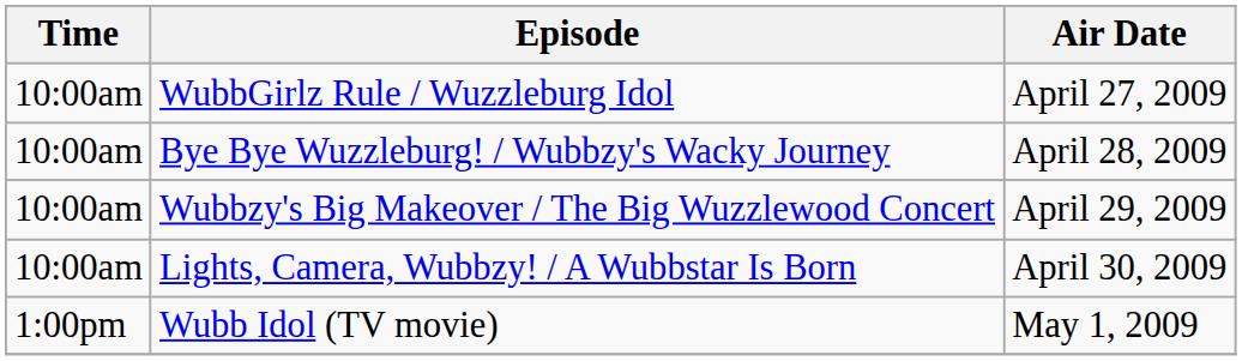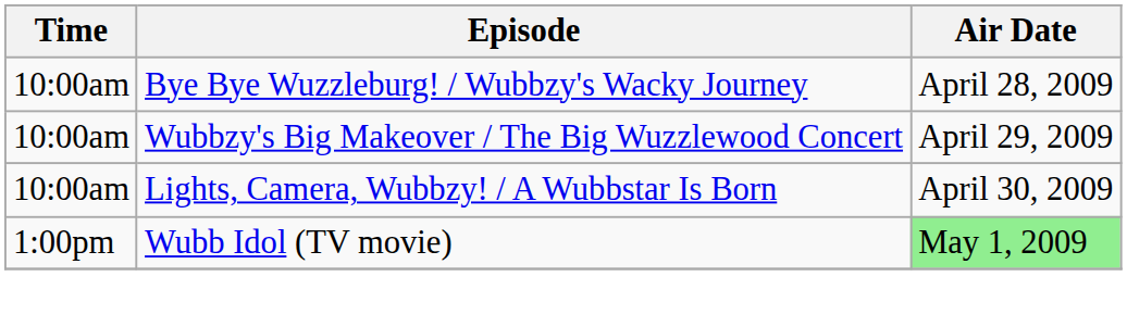- row: 10:00am | WubbGirlz Rule / Wuzzleburg Idol | April 27, 2009
Wubb Idol (TV movie) | Air Date: no background -> lightgreen background
